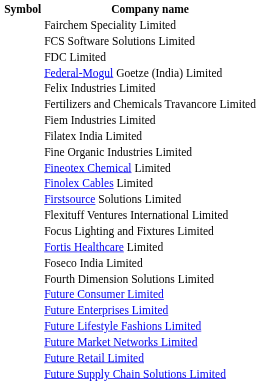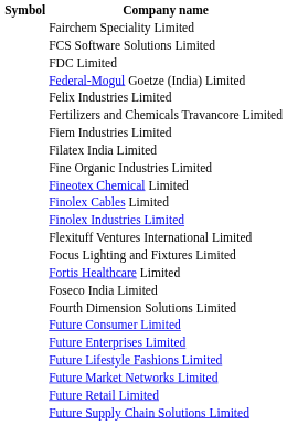+ row: Finolex Industries Limited
- row: Firstsource Solutions Limited
